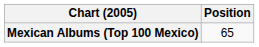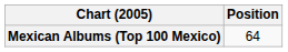Mexican Albums (Top 100 Mexico) | Position: 65 -> 64
